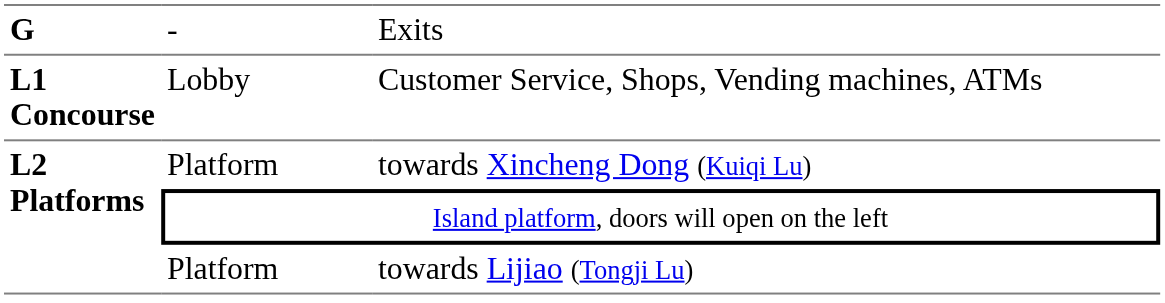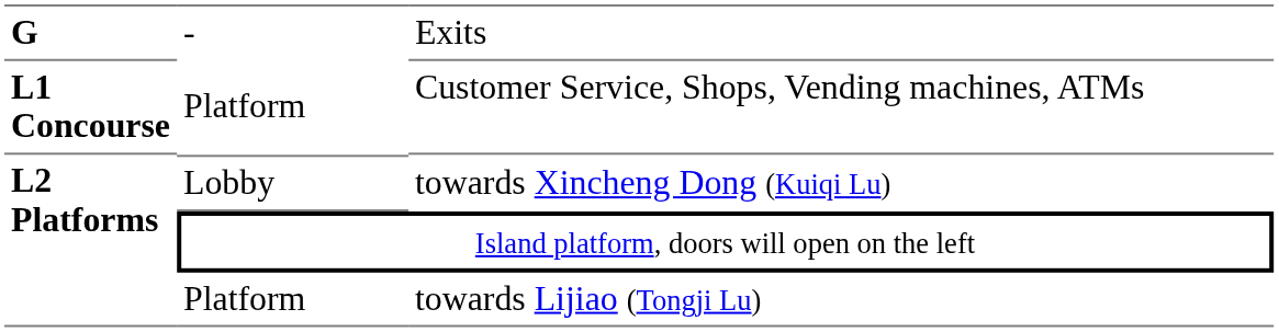Customer Service, Shops, Vending machines, ATMs | column 2: Lobby -> Platform
towards Xincheng Dong (Kuiqi Lu) | column 2: Platform -> Lobby
